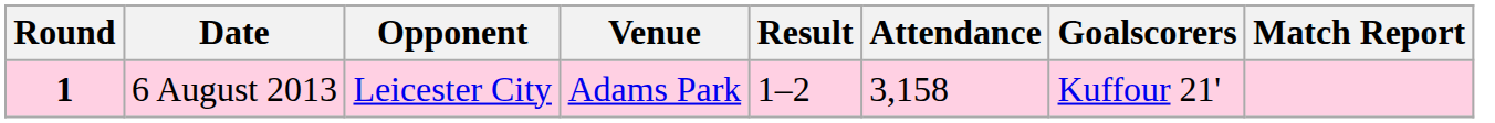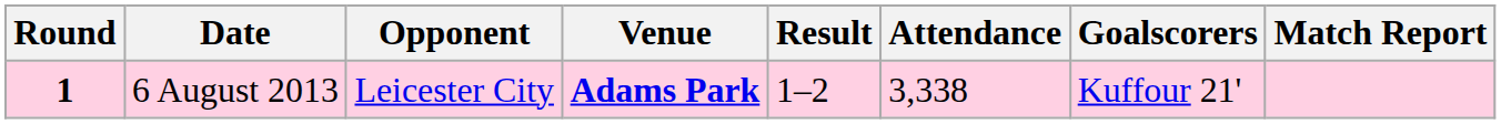6 August 2013 | Venue: normal -> bold
6 August 2013 | Attendance: 3,158 -> 3,338
